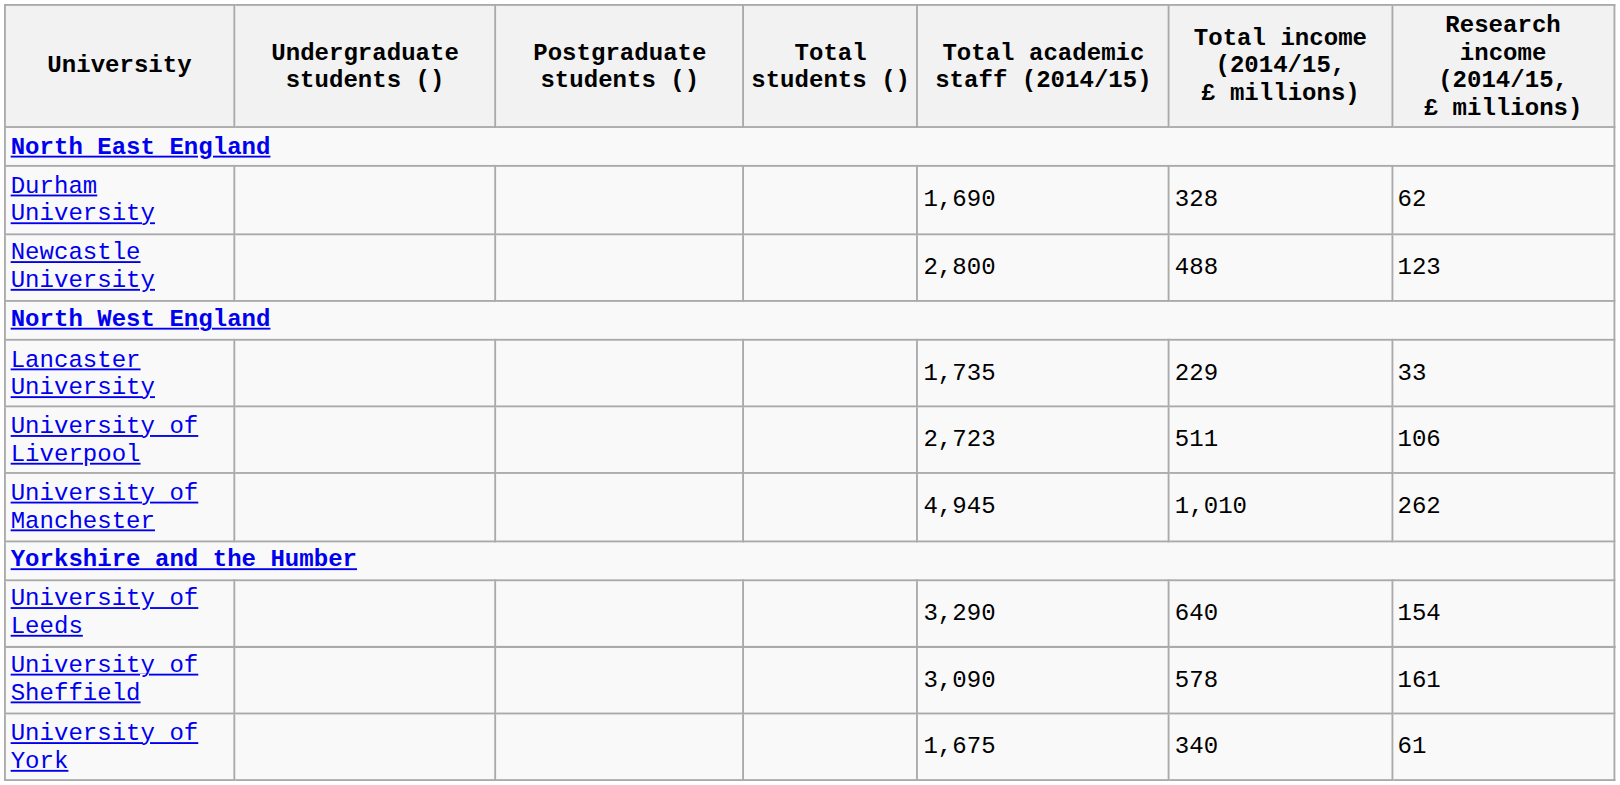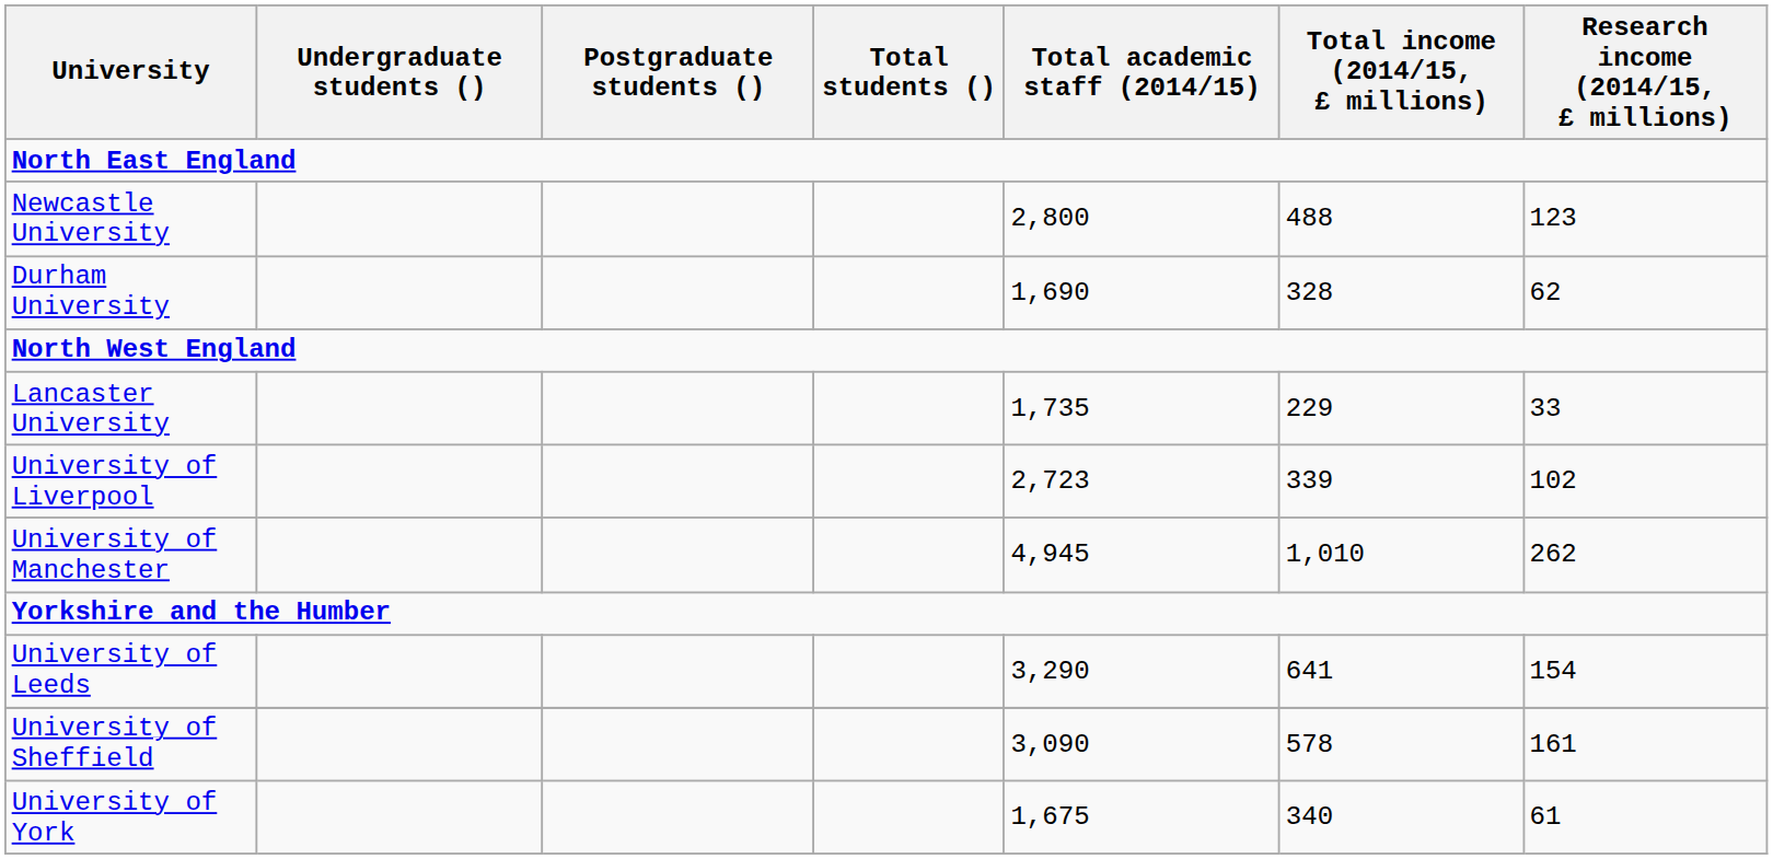rows swapped: Durham University <-> Newcastle University
University of Liverpool | Total income (2014/15, £ millions): 511 -> 339
University of Liverpool | Research income (2014/15, £ millions): 106 -> 102
University of Leeds | Total income (2014/15, £ millions): 640 -> 641
